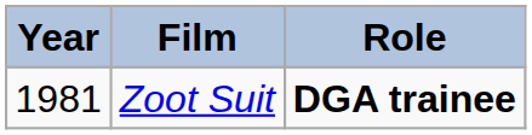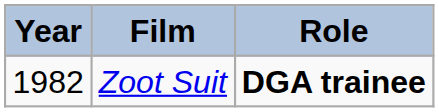Zoot Suit | Year: 1981 -> 1982
